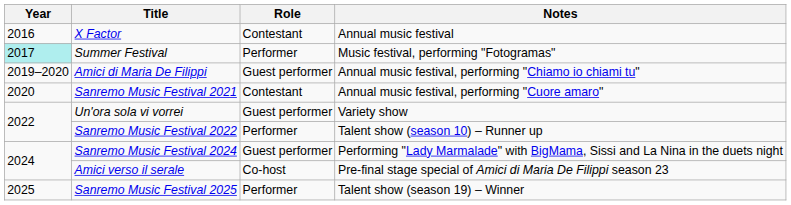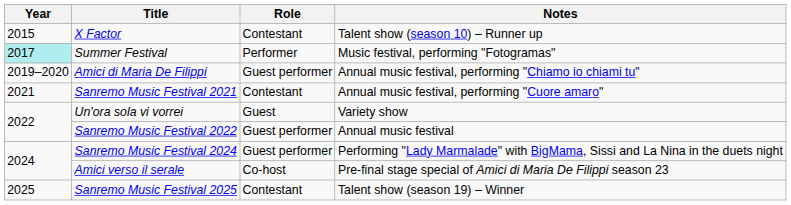X Factor | Year: 2016 -> 2015
X Factor | Notes: Annual music festival -> Talent show (season 10) – Runner up
Sanremo Music Festival 2021 | Year: 2020 -> 2021
Un'ora sola vi vorrei | Role: Guest performer -> Guest
Sanremo Music Festival 2022 | Role: Performer -> Guest performer
Sanremo Music Festival 2022 | Notes: Talent show (season 10) – Runner up -> Annual music festival
Sanremo Music Festival 2025 | Role: Performer -> Contestant
